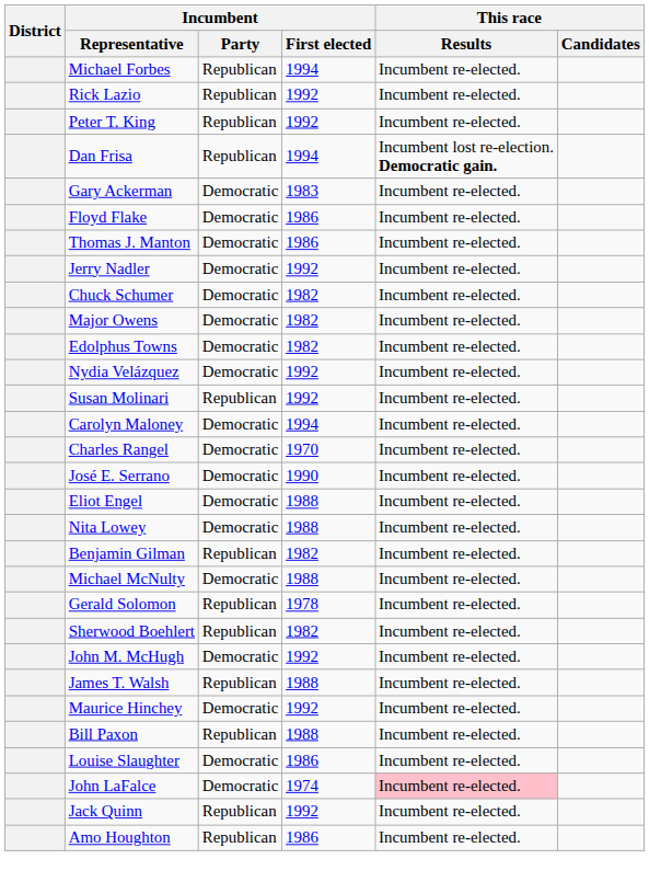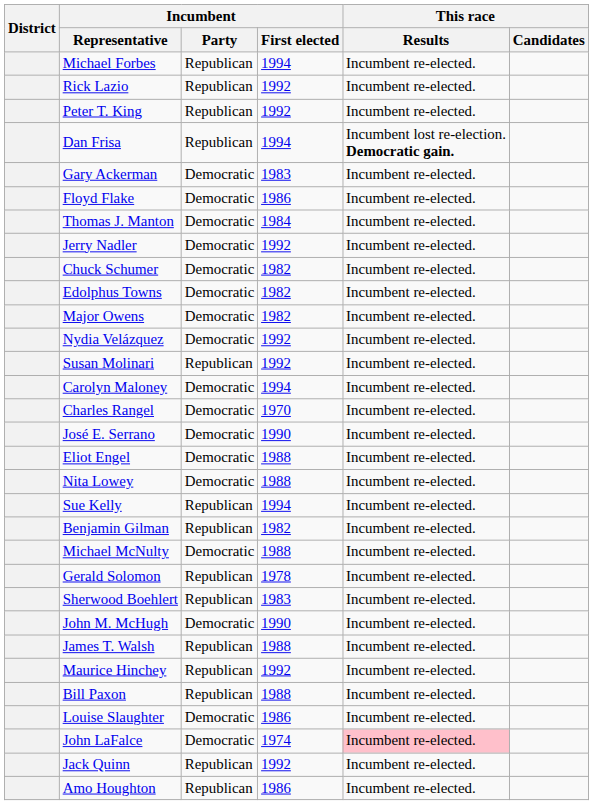Thomas J. Manton | Incumbent / First elected: 1986 -> 1984
rows swapped: Edolphus Towns <-> Major Owens
+ row: Sue Kelly | Republican | 1994 | Incumbent re-elected.
Sherwood Boehlert | Incumbent / First elected: 1982 -> 1983
John M. McHugh | Incumbent / First elected: 1992 -> 1990
Maurice Hinchey | Incumbent / Party: Democratic -> Republican
